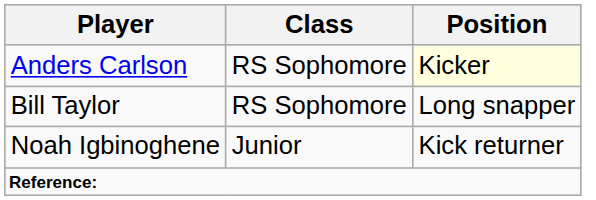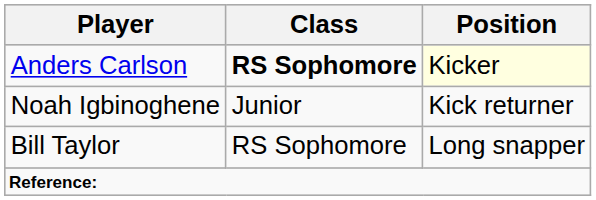Anders Carlson | Class: normal -> bold
rows swapped: Bill Taylor <-> Noah Igbinoghene
